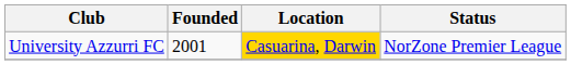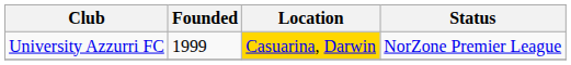University Azzurri FC | Founded: 2001 -> 1999
